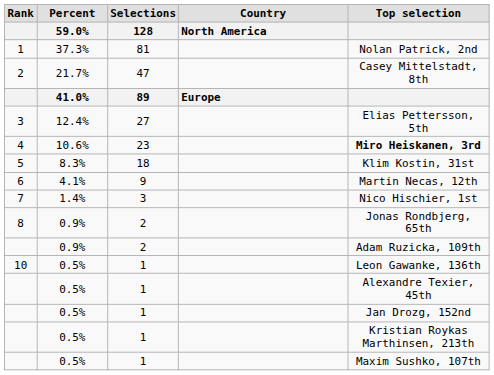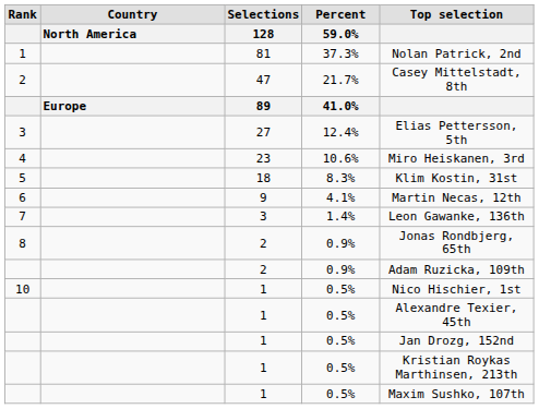columns swapped: Country / North America <-> Percent / 59.0%
4 | Top selection: bold -> normal
7 | Top selection: Nico Hischier, 1st -> Leon Gawanke, 136th
10 | Top selection: Leon Gawanke, 136th -> Nico Hischier, 1st
